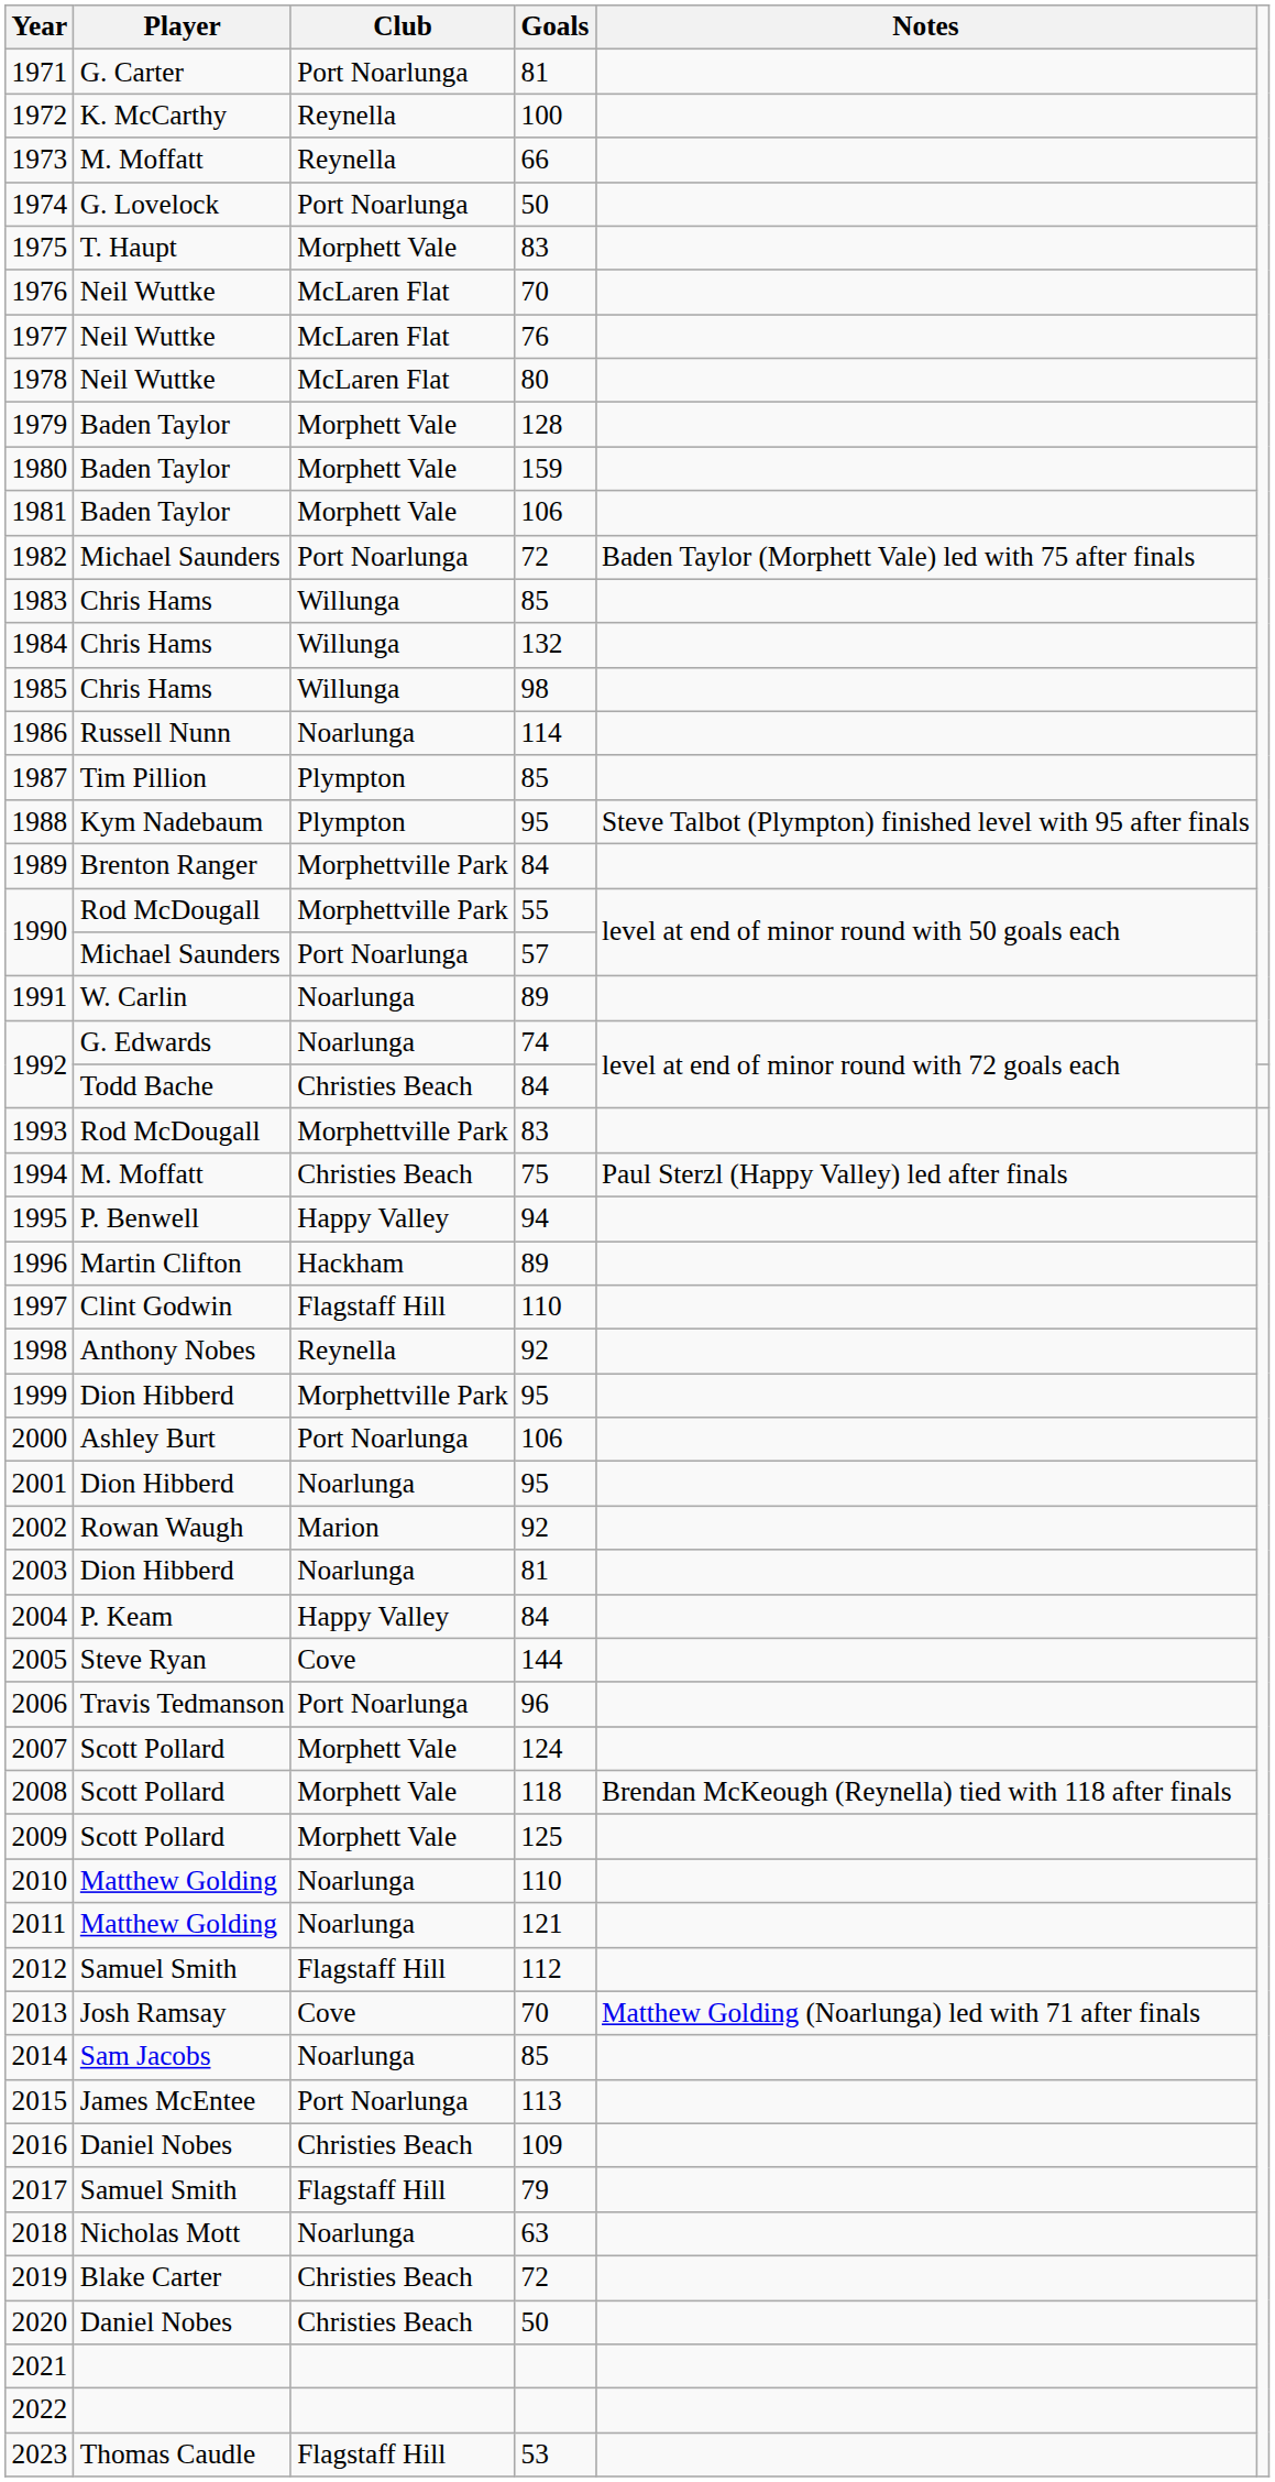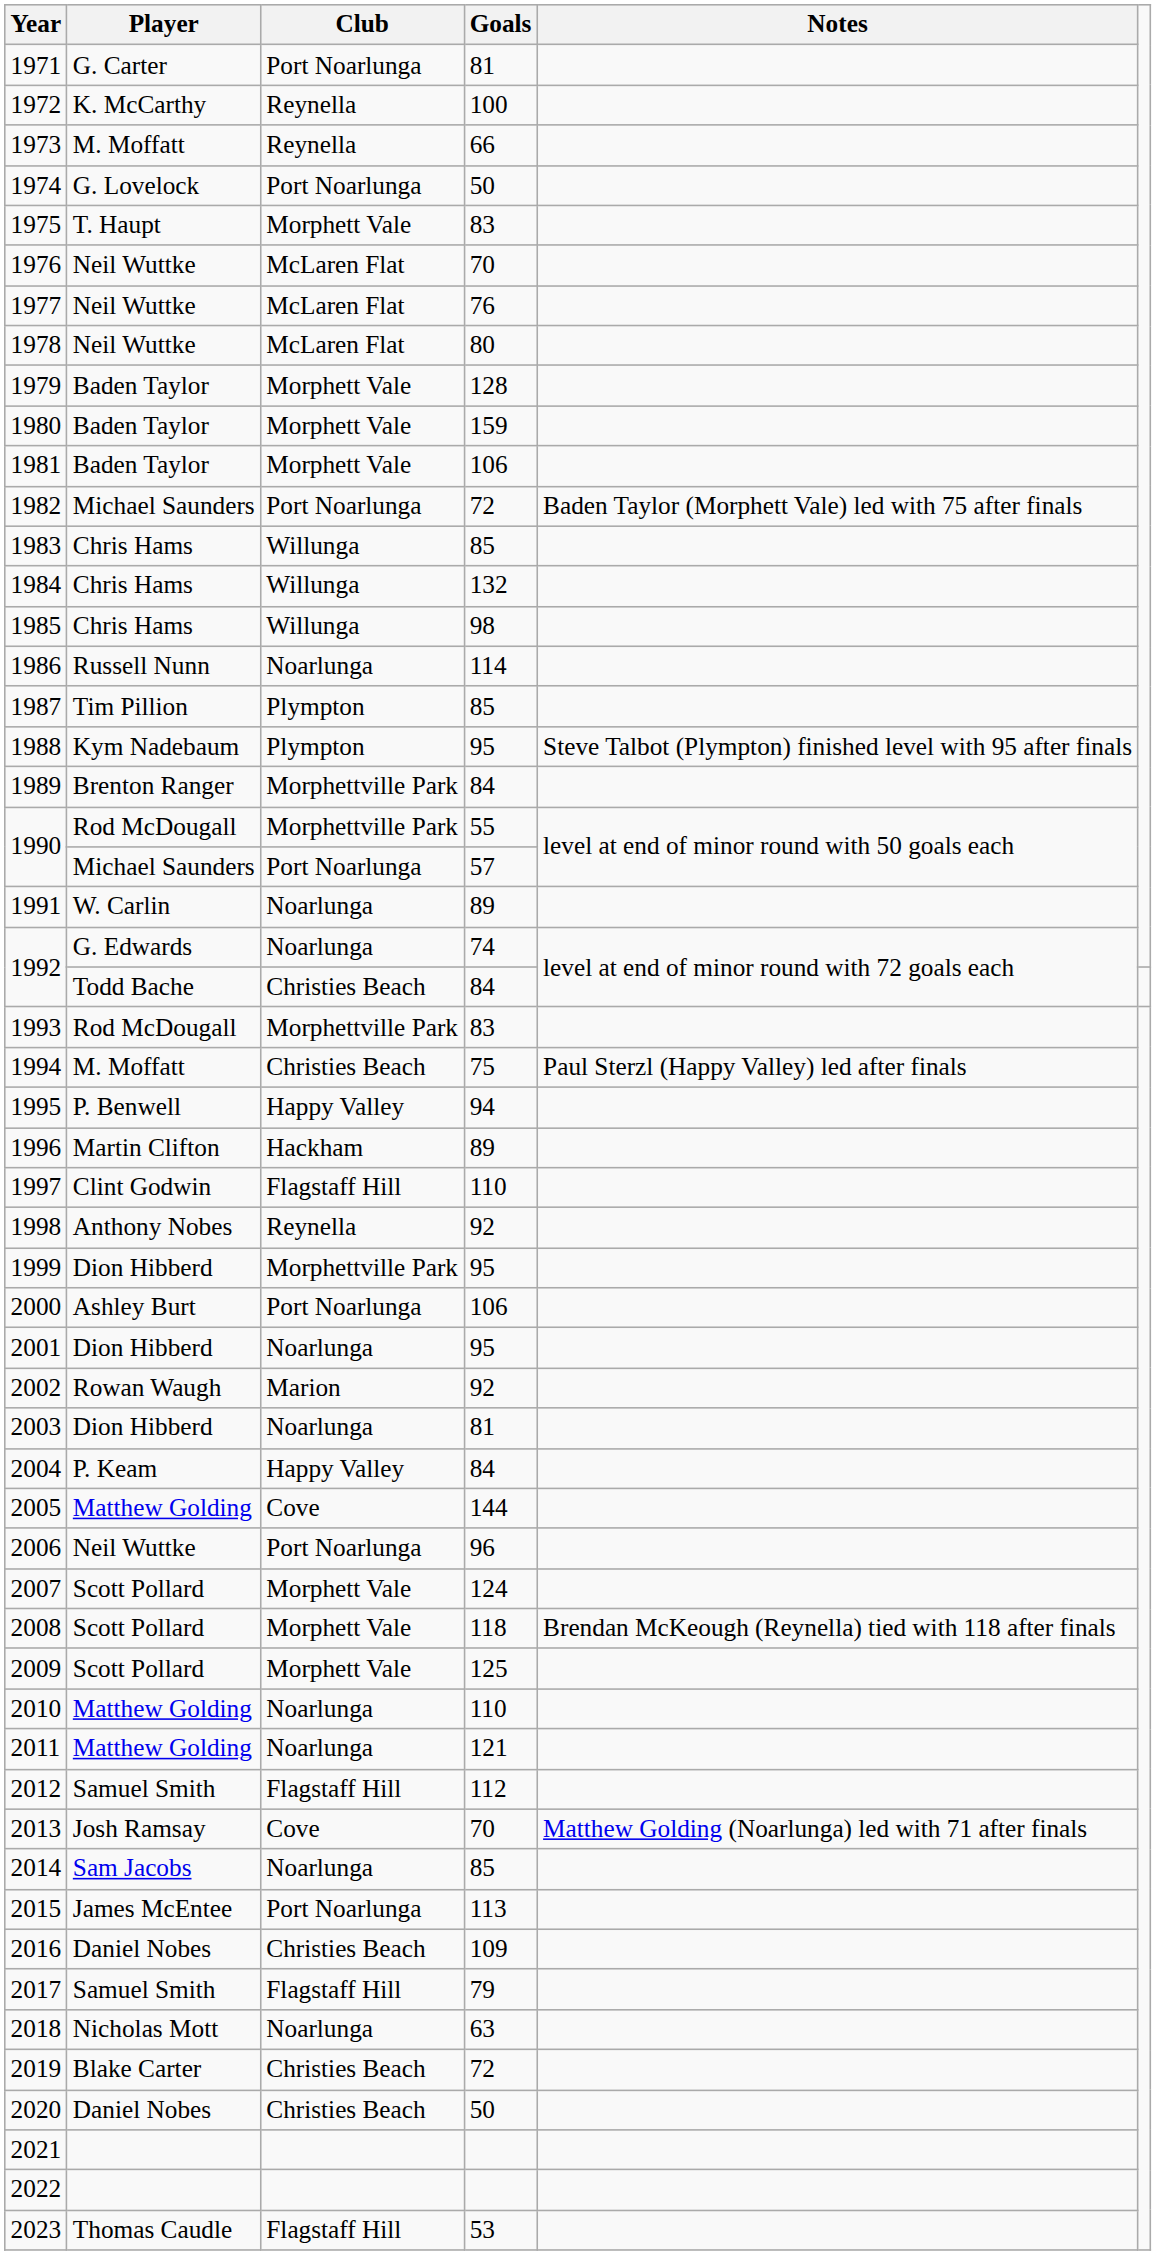2005 | Player: Steve Ryan -> Matthew Golding
2006 | Player: Travis Tedmanson -> Neil Wuttke
